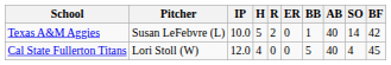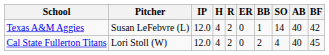columns swapped: SO <-> AB
Texas A&M Aggies | IP: 10.0 -> 12.0
Texas A&M Aggies | H: 5 -> 4
Cal State Fullerton Titans | R: 0 -> 2
Cal State Fullerton Titans | BB: 5 -> 2
